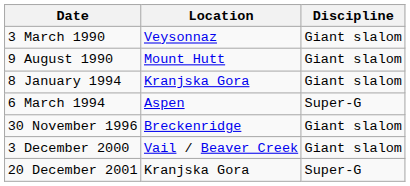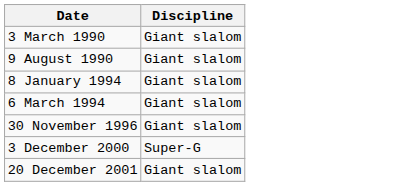- column: Location | Veysonnaz | Mount Hutt | Kranjska Gora | Aspen | Breckenridge | Vail / Beaver Creek | Kranjska Gora
6 March 1994 | Discipline: Super-G -> Giant slalom
3 December 2000 | Discipline: Giant slalom -> Super-G
20 December 2001 | Discipline: Super-G -> Giant slalom
